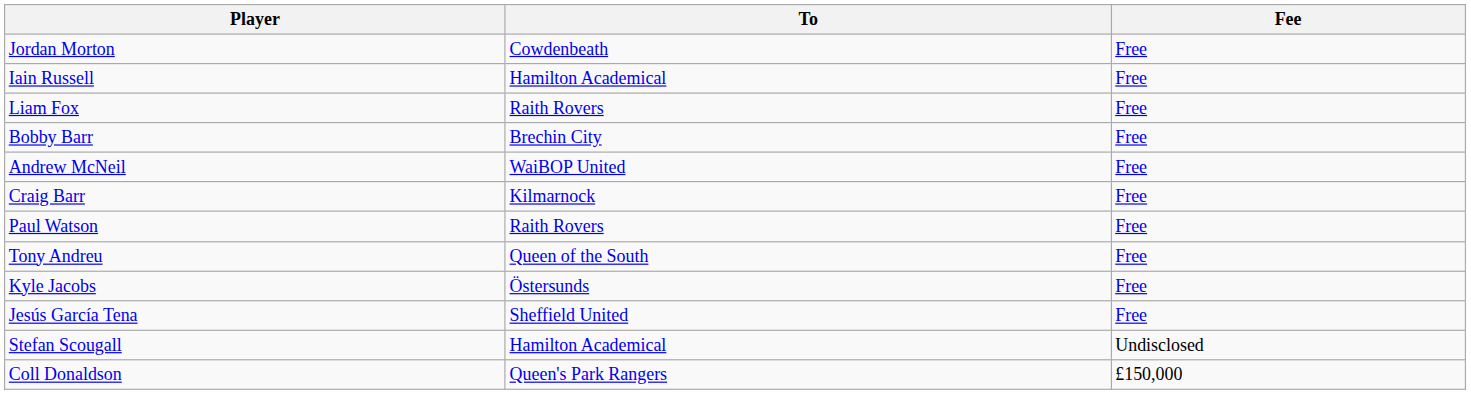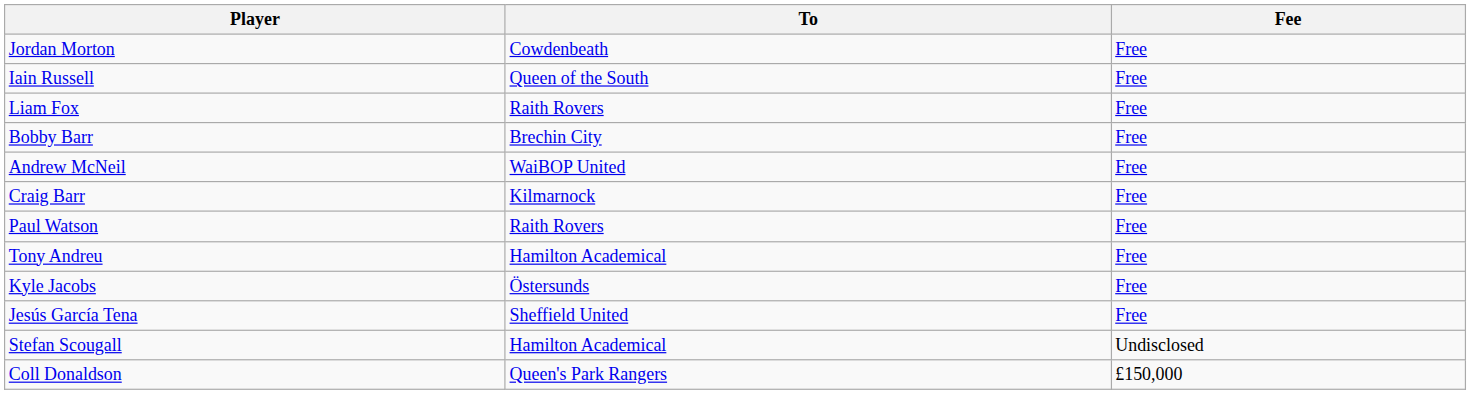Iain Russell | To: Hamilton Academical -> Queen of the South
Tony Andreu | To: Queen of the South -> Hamilton Academical
